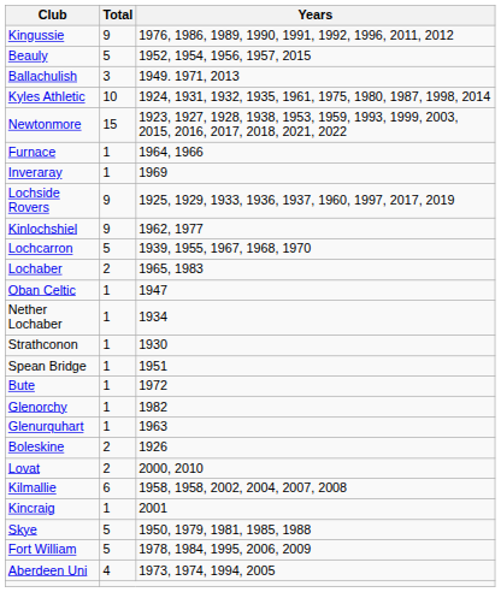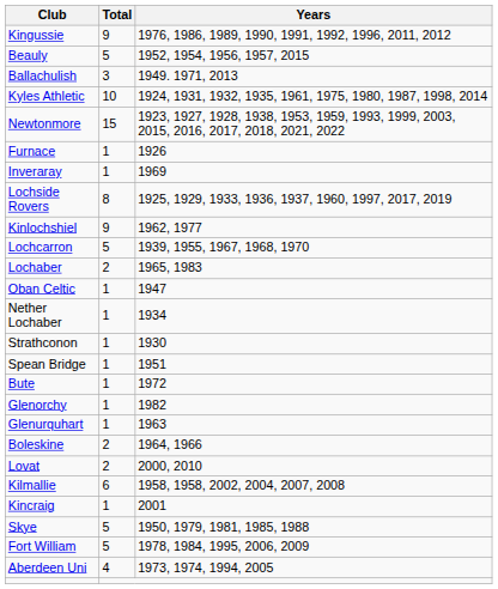Furnace | Years: 1964, 1966 -> 1926
Lochside Rovers | Total: 9 -> 8
Boleskine | Years: 1926 -> 1964, 1966
